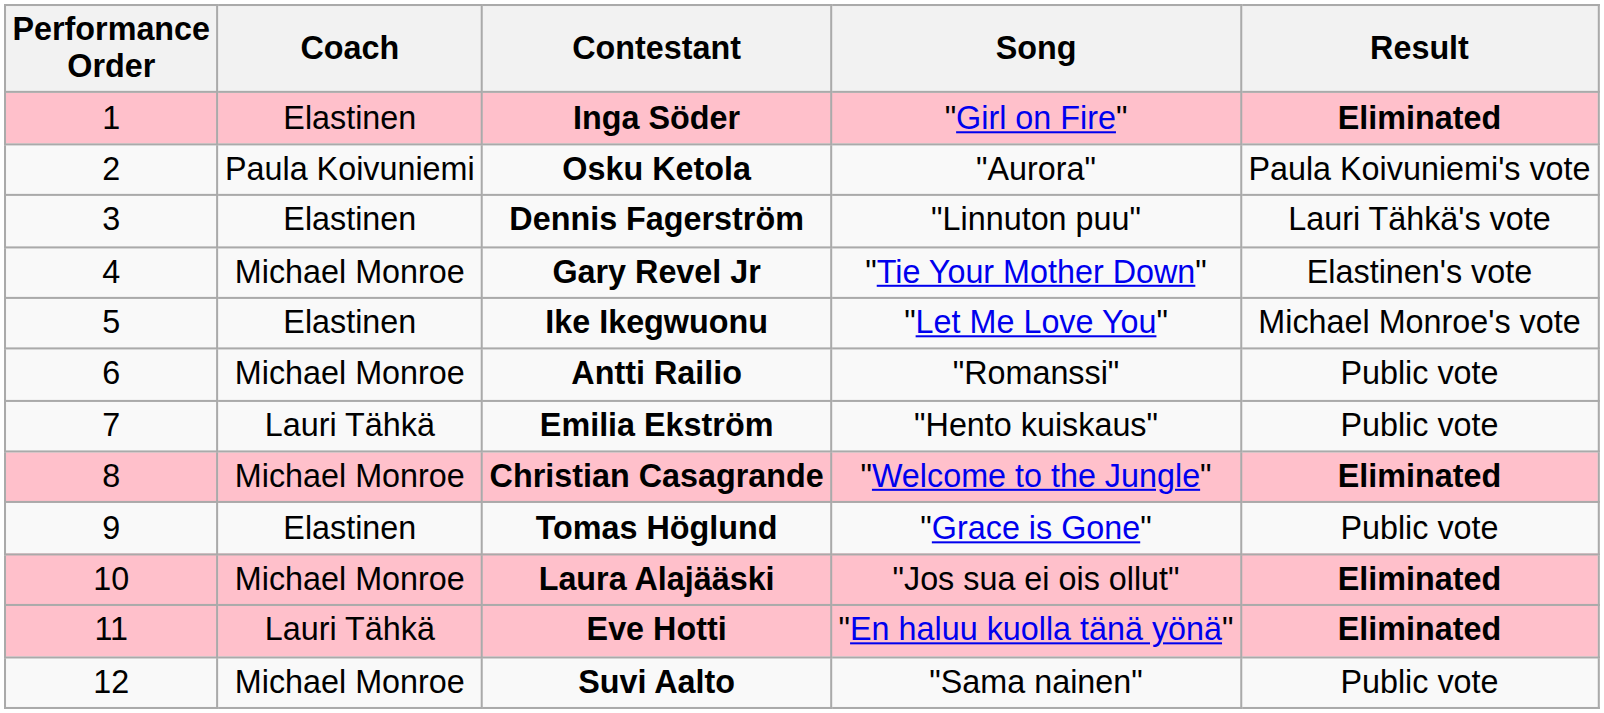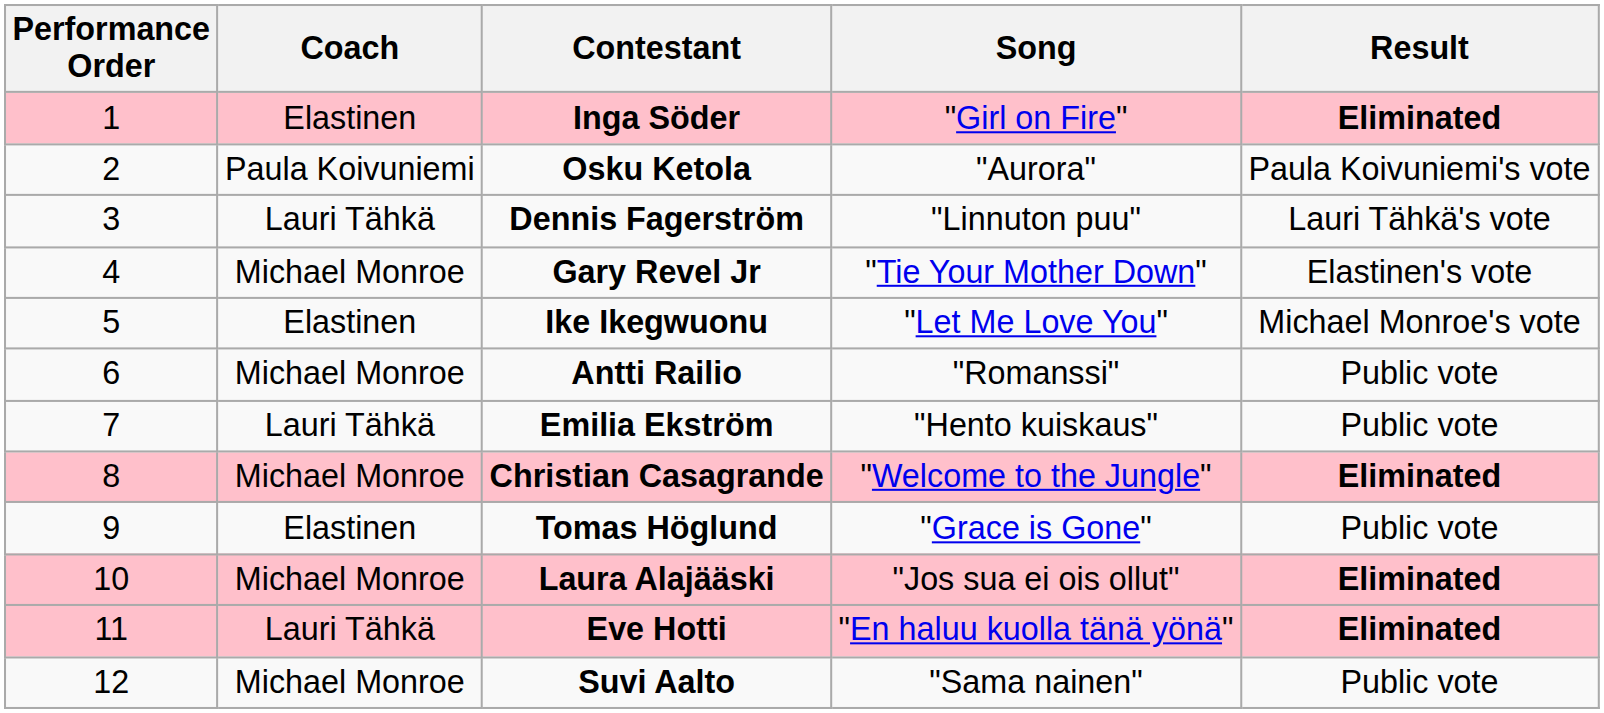Dennis Fagerström | Coach: Elastinen -> Lauri Tähkä
